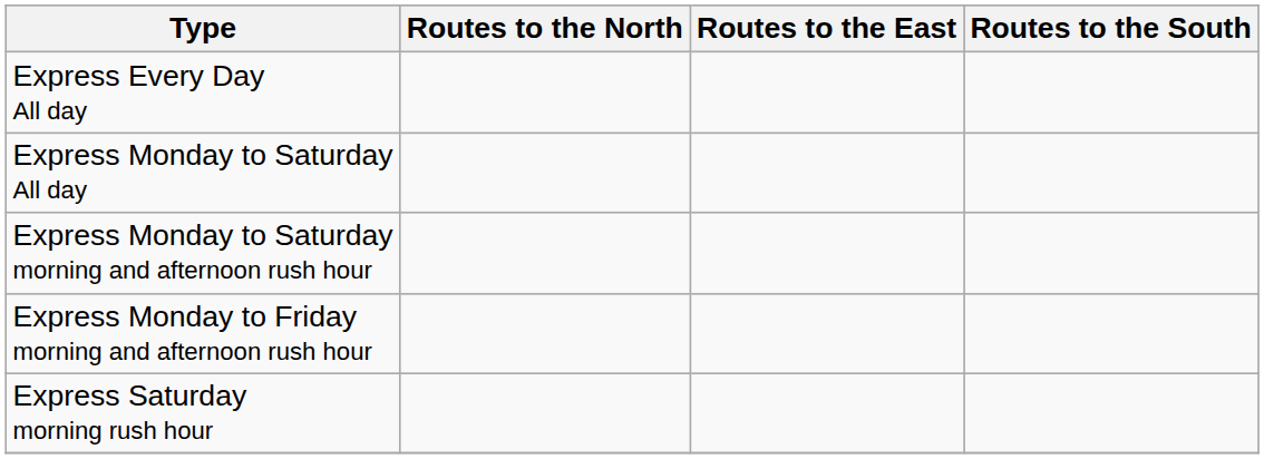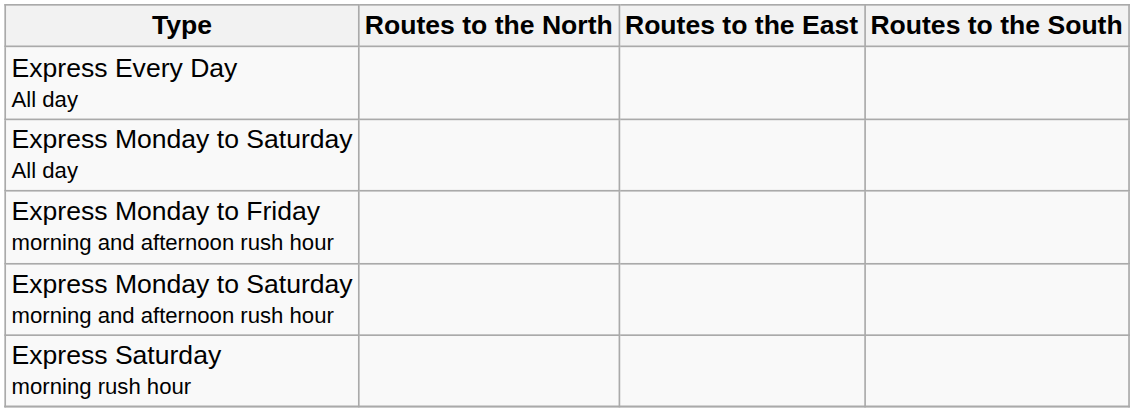rows swapped: Express Monday to Saturday morning and afternoon rush hour <-> Express Monday to Friday morning and afternoon rush hour
